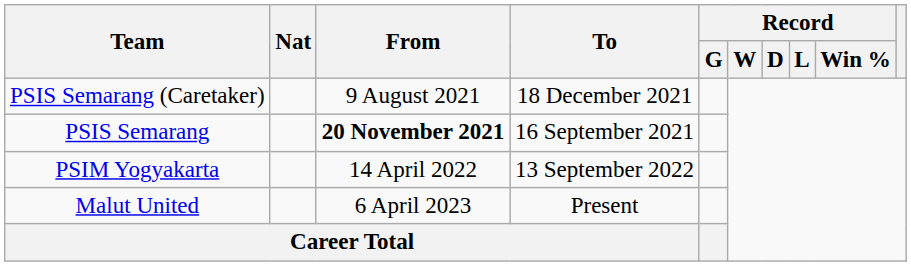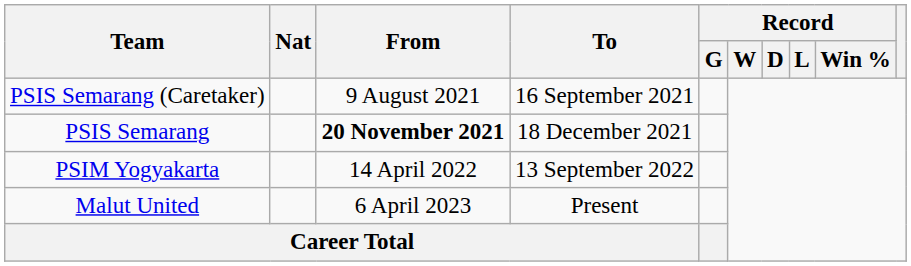PSIS Semarang (Caretaker) | To: 18 December 2021 -> 16 September 2021
PSIS Semarang | To: 16 September 2021 -> 18 December 2021
